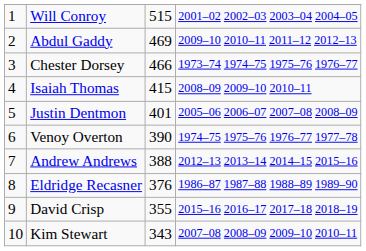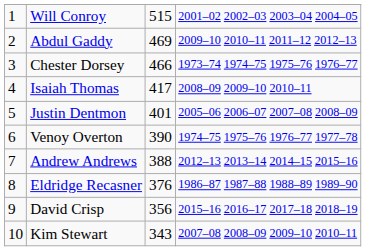Isaiah Thomas | column 3: 415 -> 417
David Crisp | column 3: 355 -> 356
